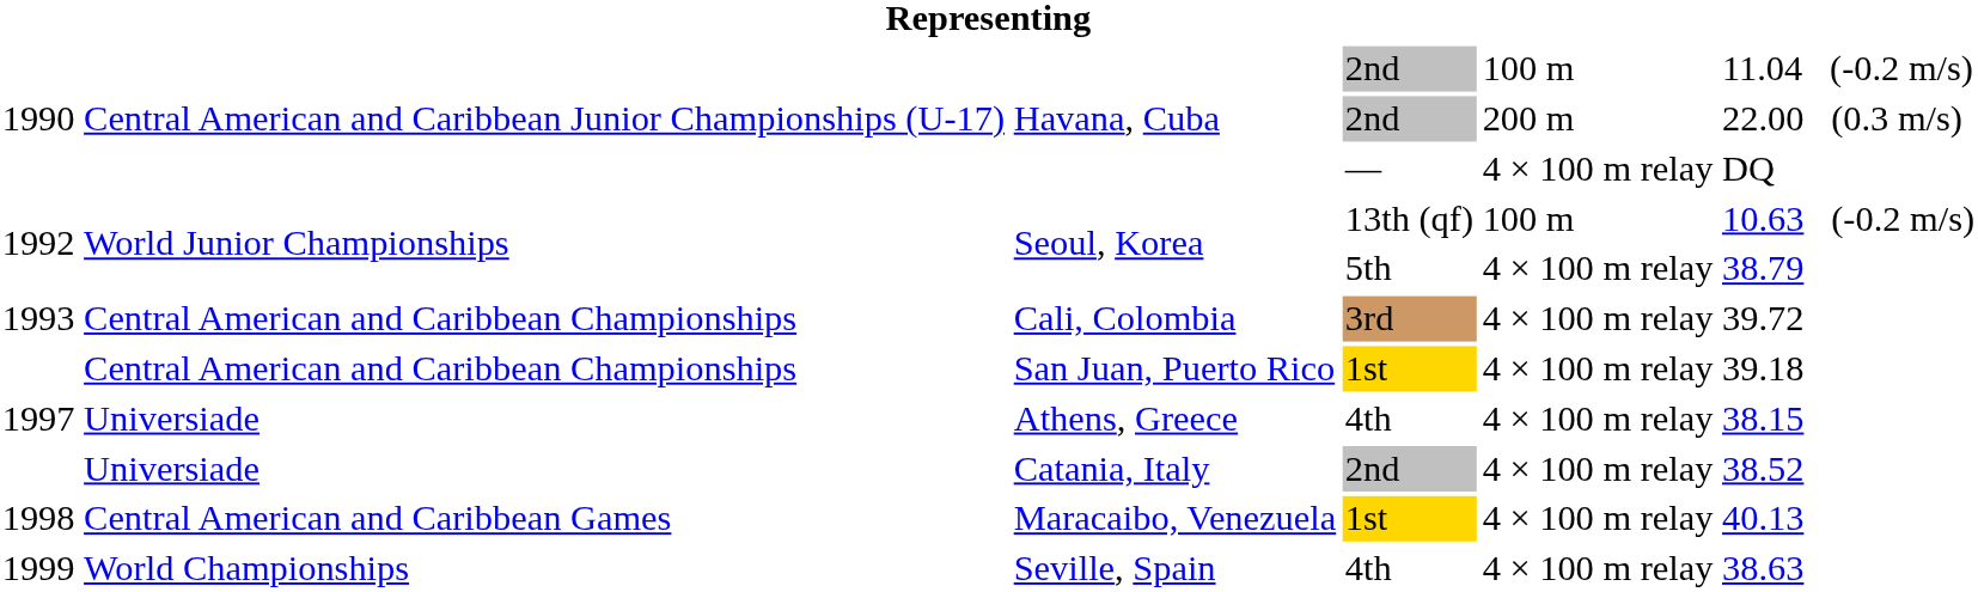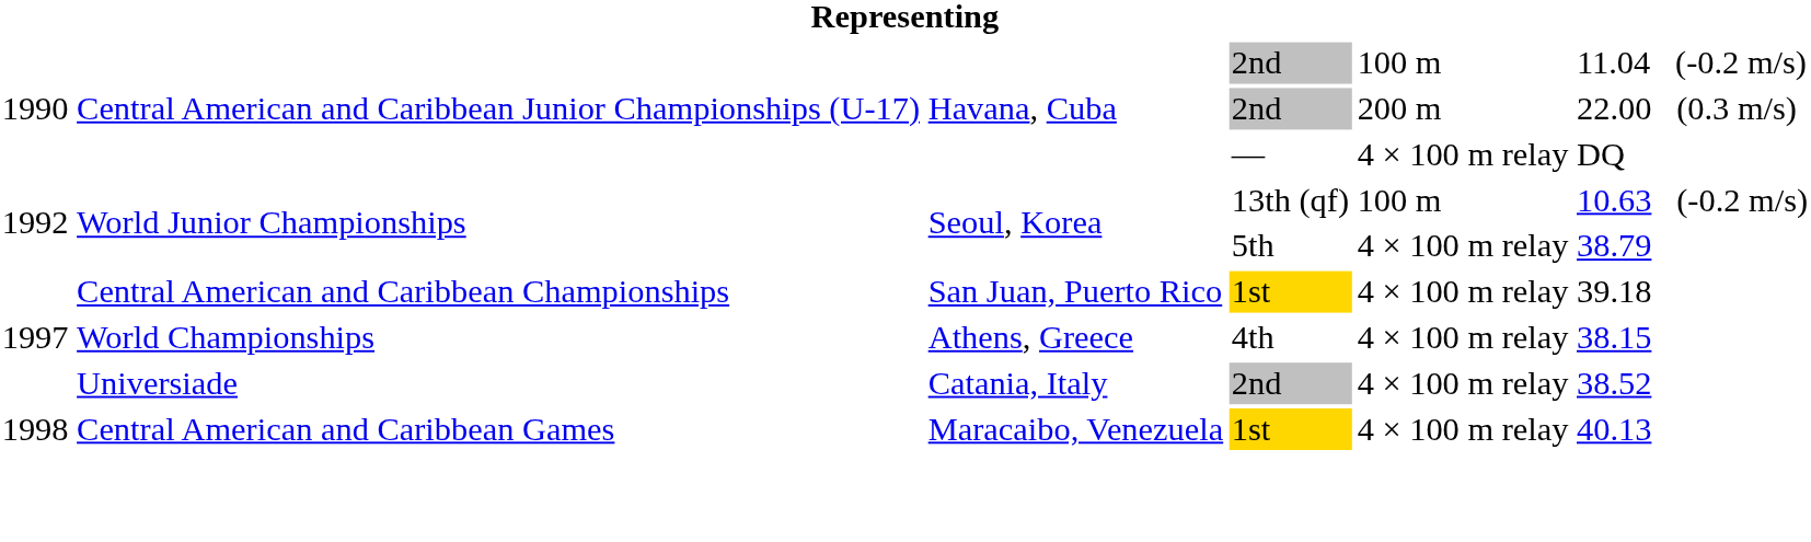- row: 1993 | Central American and Caribbean Championships | Cali, Colombia | 3rd | 4 × 100 m relay | 39.72
Athens, Greece | column 2: Universiade -> World Championships
- row: 1999 | World Championships | Seville, Spain | 4th | 4 × 100 m relay | 38.63
